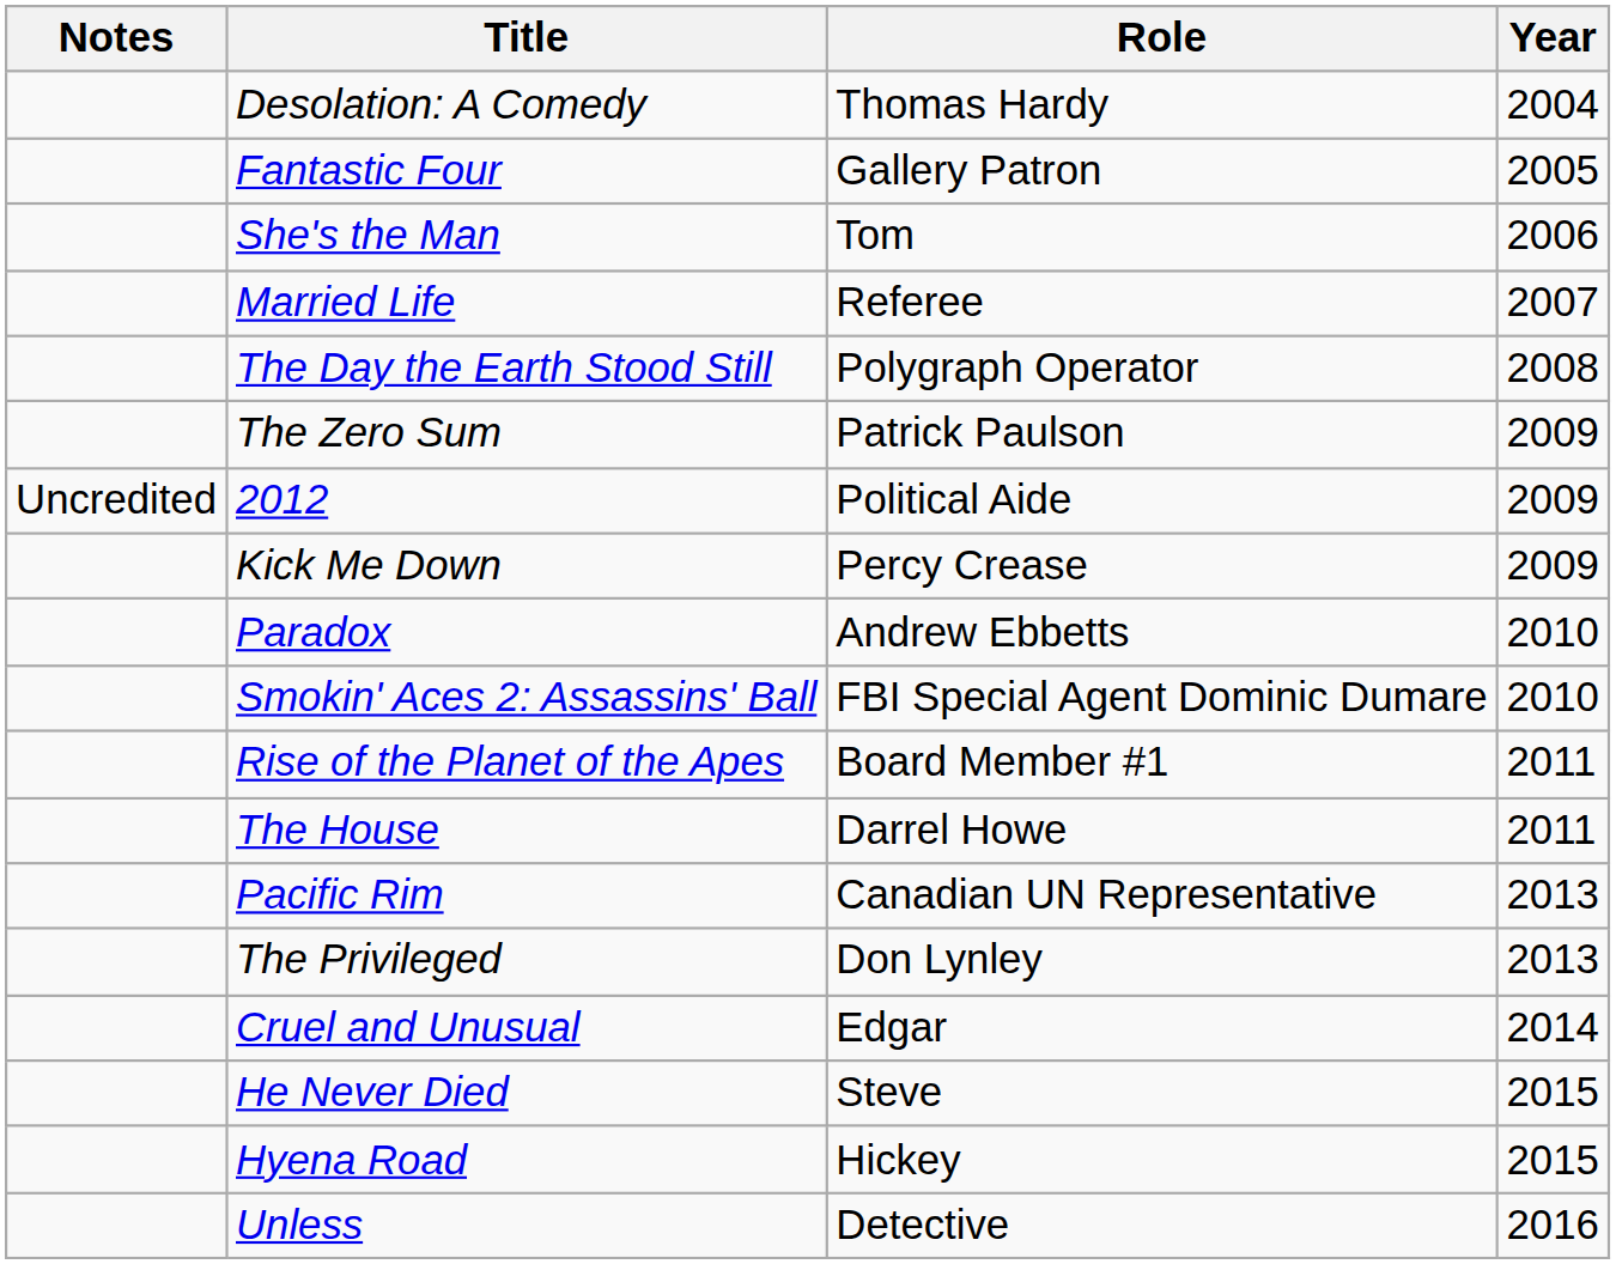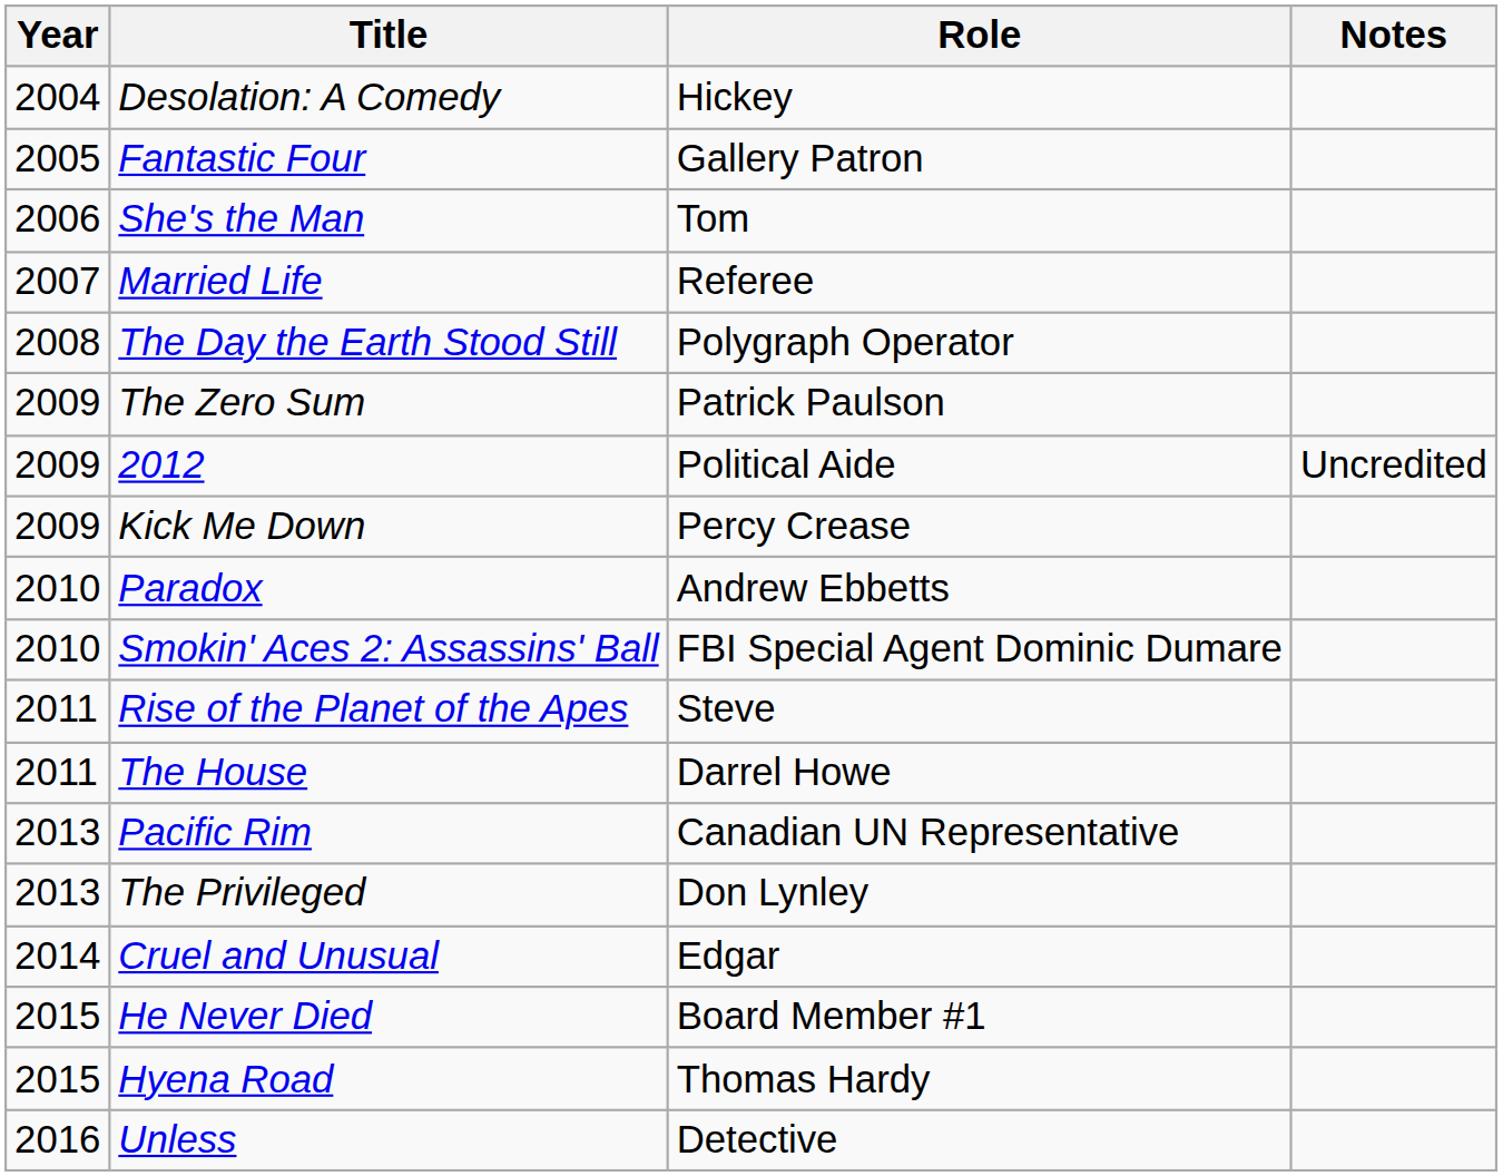columns swapped: Year <-> Notes
Desolation: A Comedy | Role: Thomas Hardy -> Hickey
Rise of the Planet of the Apes | Role: Board Member #1 -> Steve
He Never Died | Role: Steve -> Board Member #1
Hyena Road | Role: Hickey -> Thomas Hardy
